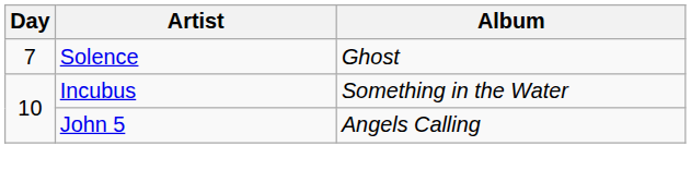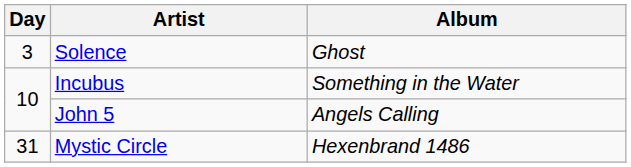Solence | Day: 7 -> 3
+ row: 31 | Mystic Circle | Hexenbrand 1486
